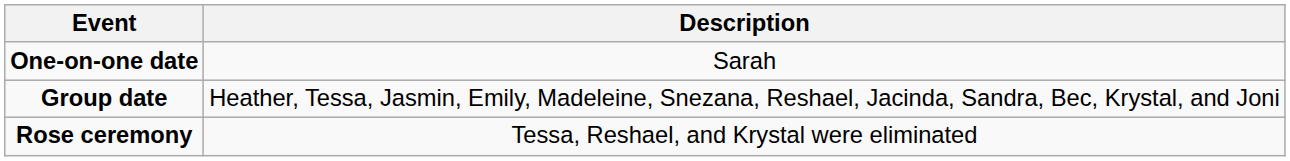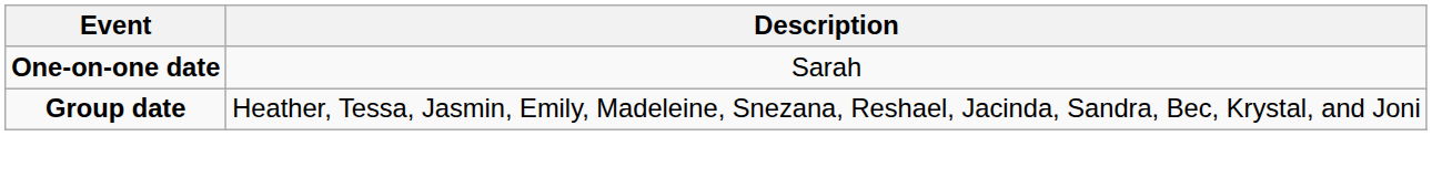- row: Rose ceremony | Tessa, Reshael, and Krystal were eliminated
